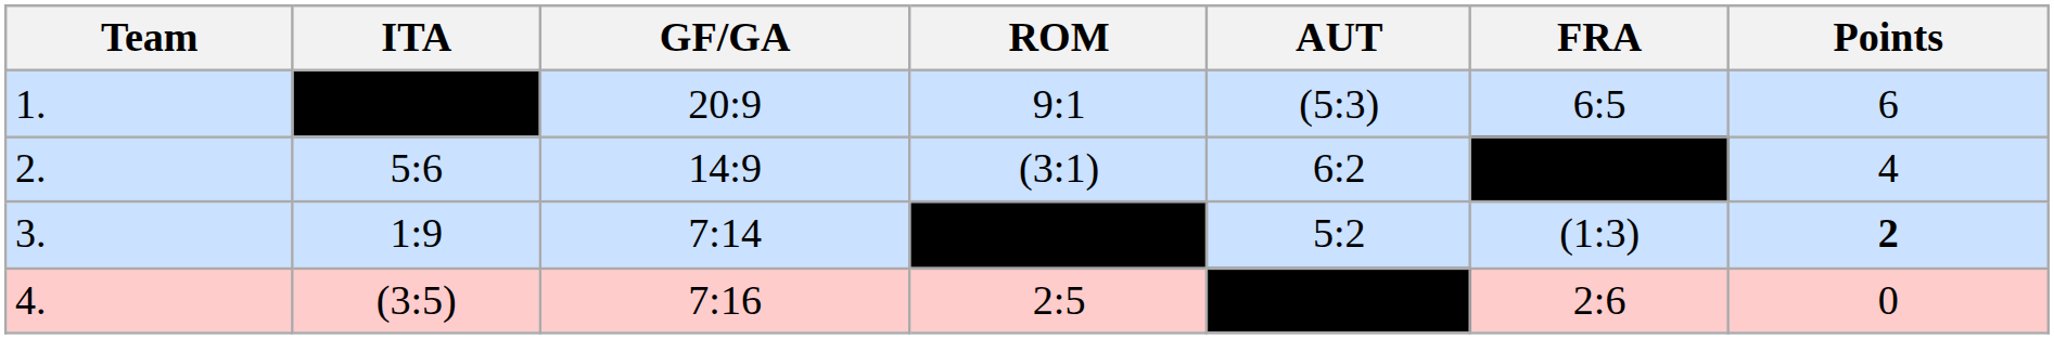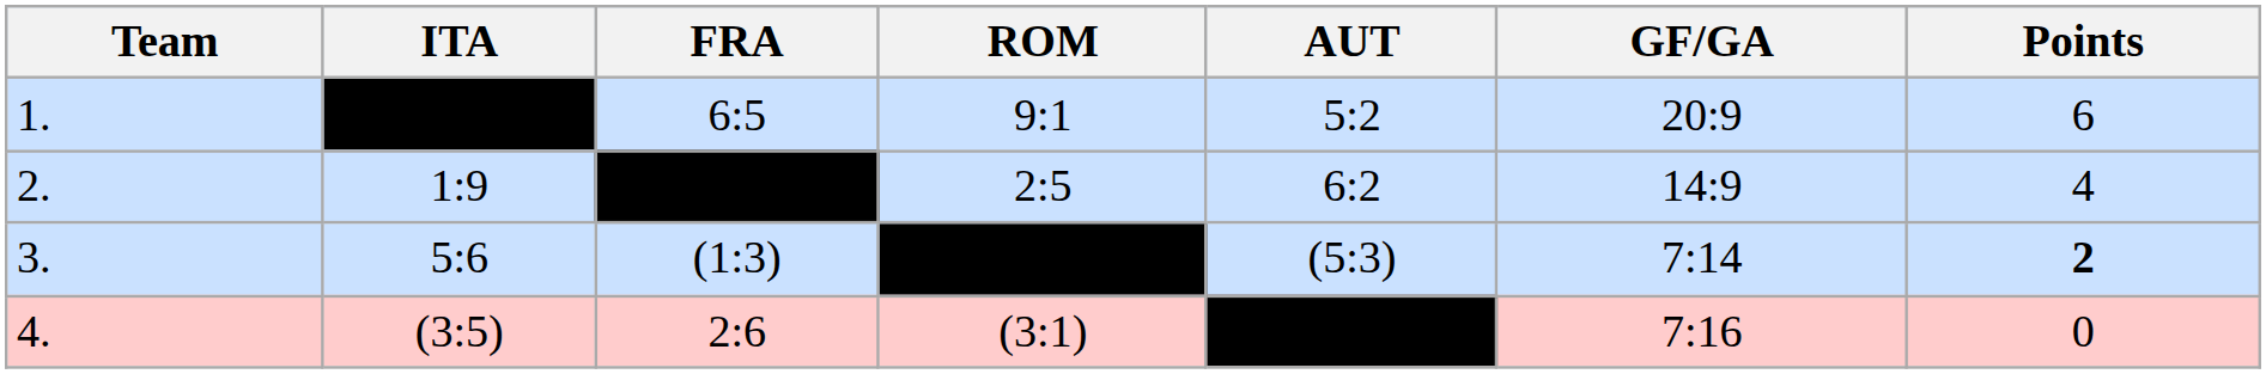columns swapped: FRA <-> GF/GA
1. | AUT: (5:3) -> 5:2
2. | ITA: 5:6 -> 1:9
2. | ROM: (3:1) -> 2:5
3. | ITA: 1:9 -> 5:6
3. | AUT: 5:2 -> (5:3)
4. | ROM: 2:5 -> (3:1)
